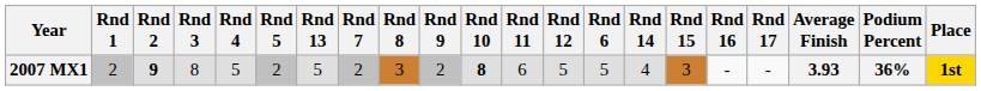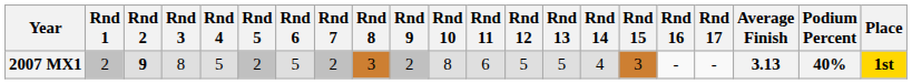columns swapped: Rnd 6 <-> Rnd 13
2007 MX1 | Rnd 10: bold -> normal
2007 MX1 | Average Finish: 3.93 -> 3.13
2007 MX1 | Podium Percent: 36% -> 40%
